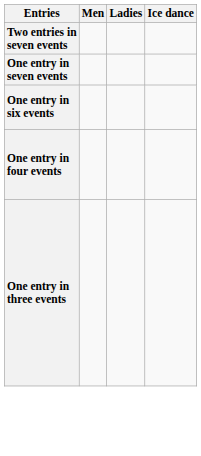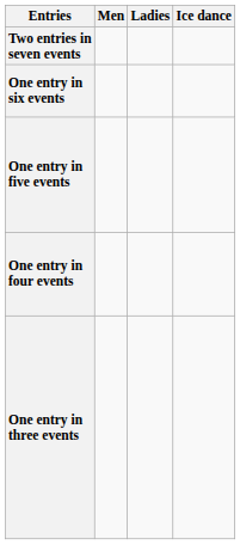- row: One entry in seven events
+ row: One entry in five events
